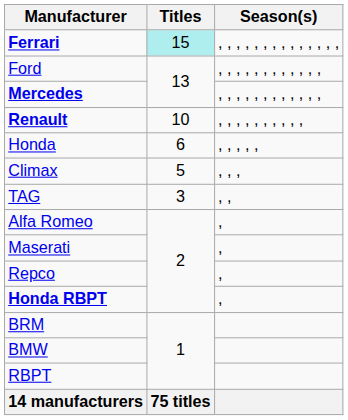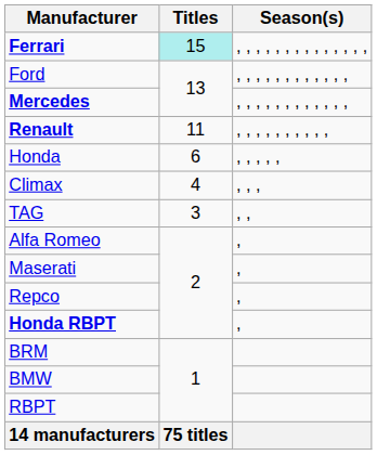Renault | Titles: 10 -> 11
Climax | Titles: 5 -> 4
